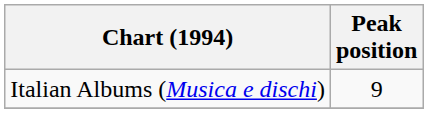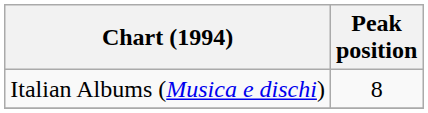Italian Albums (Musica e dischi) | Peak position: 9 -> 8
